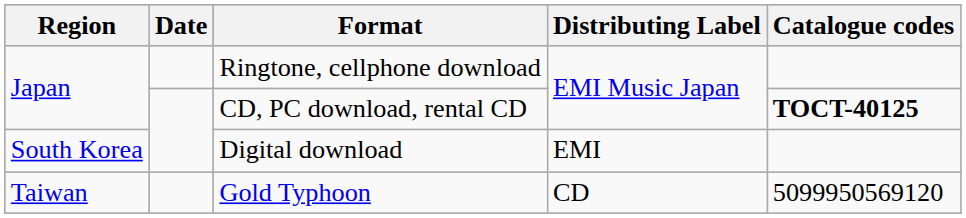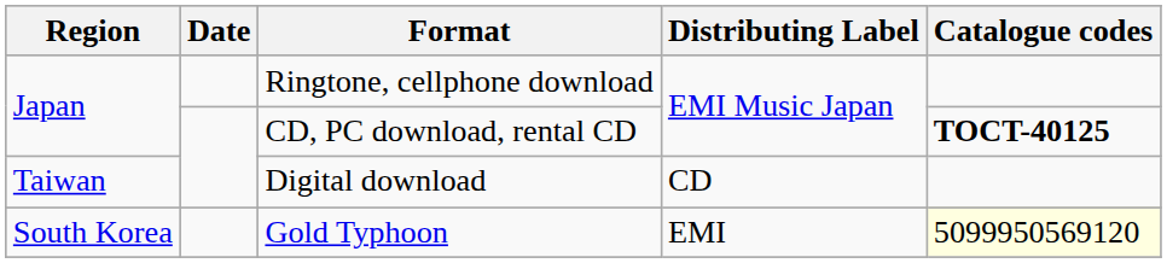Digital download | Region: South Korea -> Taiwan
Digital download | Distributing Label: EMI -> CD
Gold Typhoon | Region: Taiwan -> South Korea
Gold Typhoon | Distributing Label: CD -> EMI
Gold Typhoon | Catalogue codes: no background -> lightyellow background
